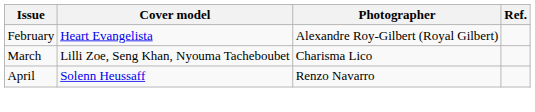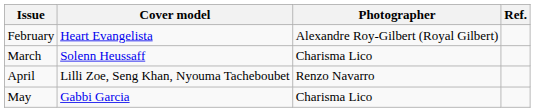March | Cover model: Lilli Zoe, Seng Khan, Nyouma Tacheboubet -> Solenn Heussaff
April | Cover model: Solenn Heussaff -> Lilli Zoe, Seng Khan, Nyouma Tacheboubet
+ row: May | Gabbi Garcia | Charisma Lico
